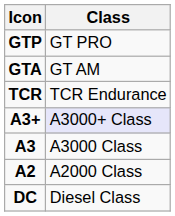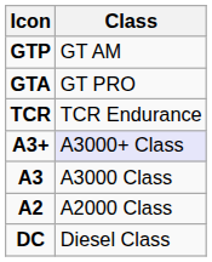GTP | Class: GT PRO -> GT AM
GTA | Class: GT AM -> GT PRO
